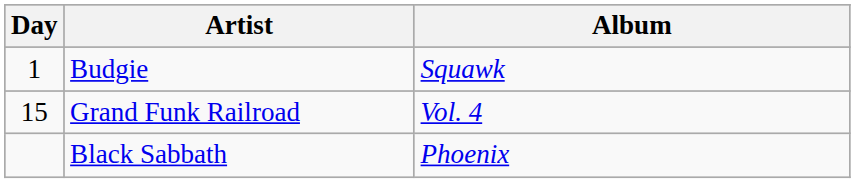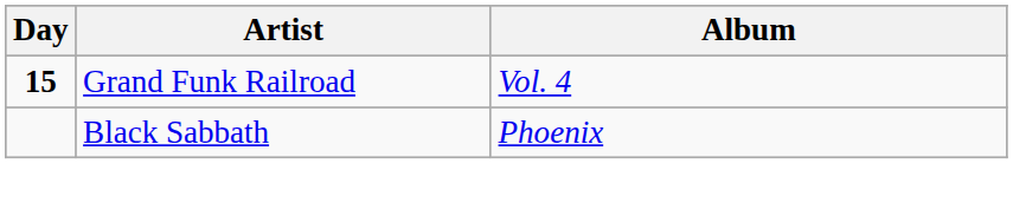- row: 1 | Budgie | Squawk
Grand Funk Railroad | Day: normal -> bold
